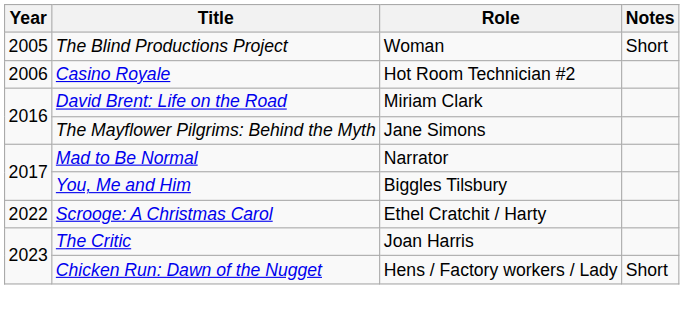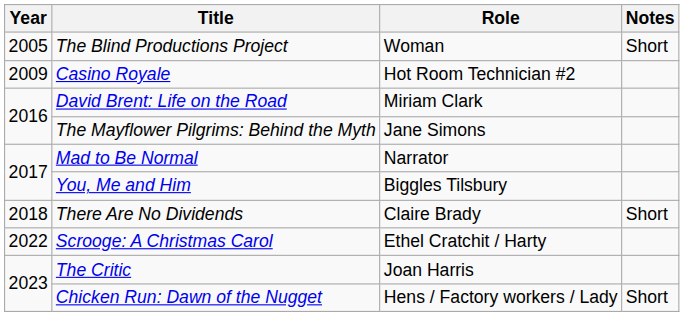Casino Royale | Year: 2006 -> 2009
+ row: 2018 | There Are No Dividends | Claire Brady | Short
